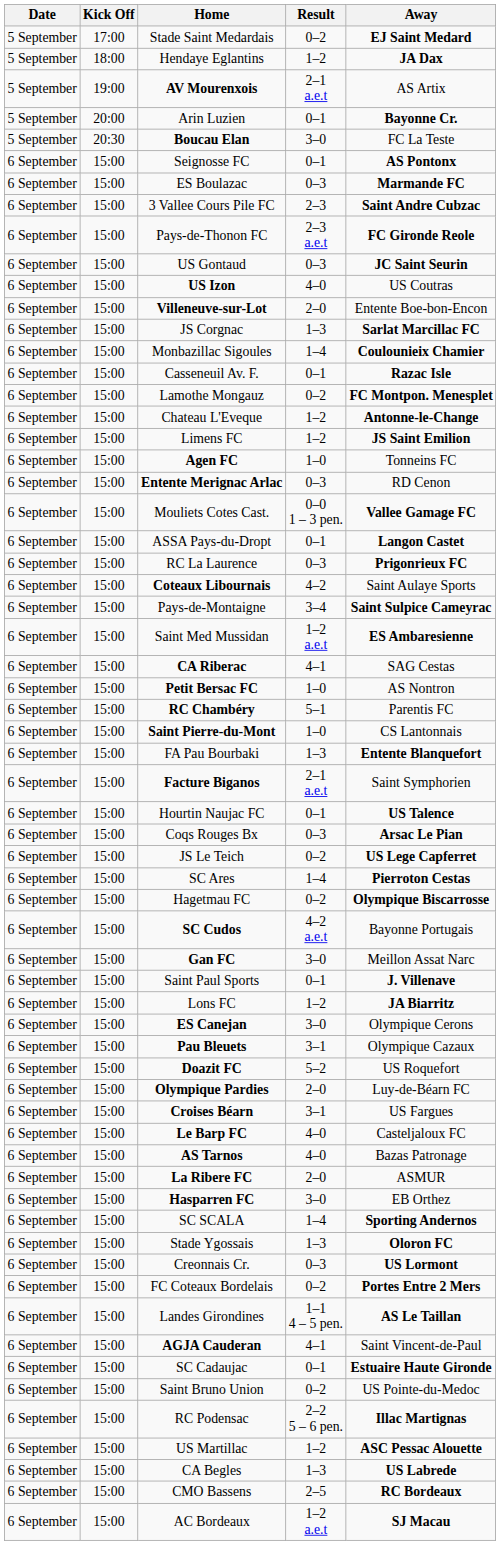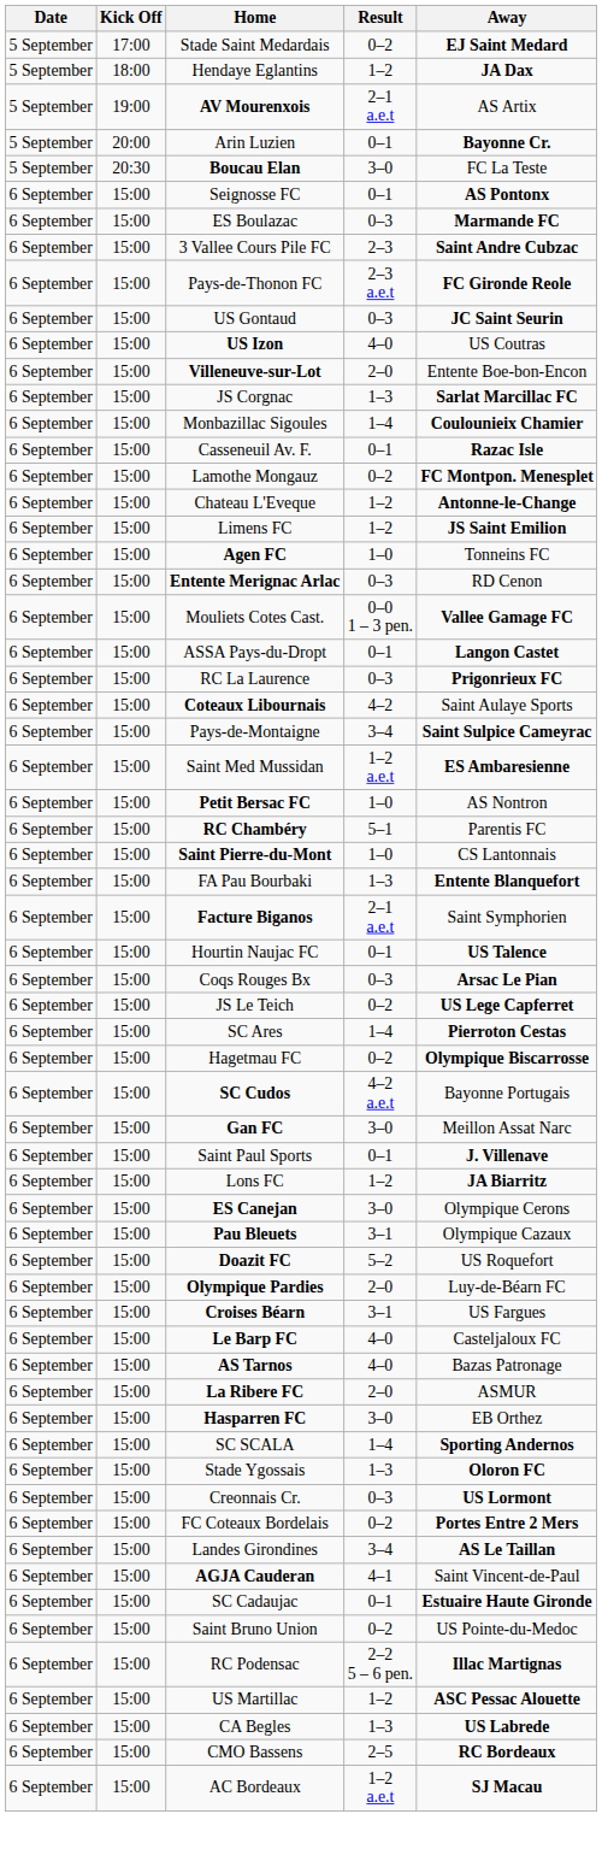- row: 6 September | 15:00 | CA Riberac | 4–1 | SAG Cestas
Landes Girondines | Result: 1–1 4 – 5 pen. -> 3–4
